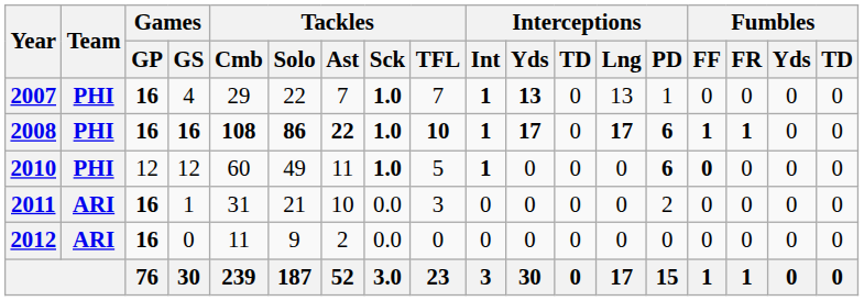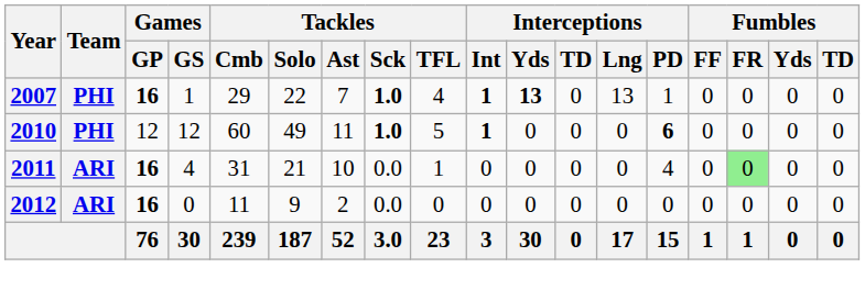2007 | Games / GS: 4 -> 1
2007 | Tackles / TFL: 7 -> 4
- row: 2008 | PHI | 16 | 16 | 108 | 86 | 22 | 1.0 | 10 | 1 | 17 | 0 | 17 | 6 | 1 | 1 | 0 | 0
2010 | Fumbles / FF: bold -> normal
2011 | Games / GS: 1 -> 4
2011 | Tackles / TFL: 3 -> 1
2011 | Interceptions / PD: 2 -> 4
2011 | Fumbles / FR: no background -> lightgreen background
